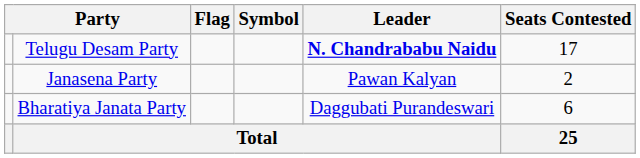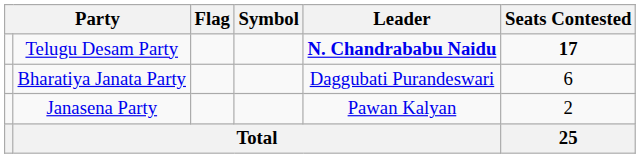Telugu Desam Party | Seats Contested: normal -> bold
rows swapped: Bharatiya Janata Party <-> Janasena Party
